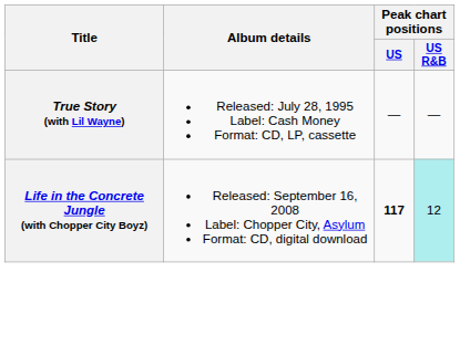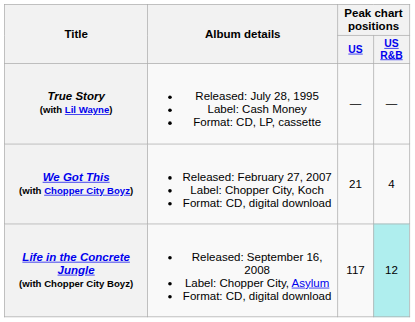+ row: We Got This (with Chopper City Boyz) | Released: February 27, 2007 Label: Chopper City, Koch Format: CD, digital download | 21 | 4
Life in the Concrete Jungle (with Chopper City Boyz) | Peak chart positions / US: bold -> normal
